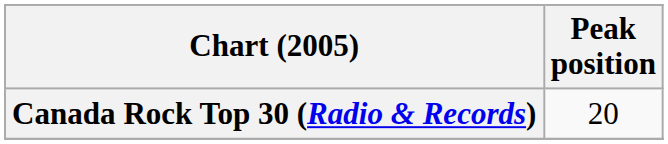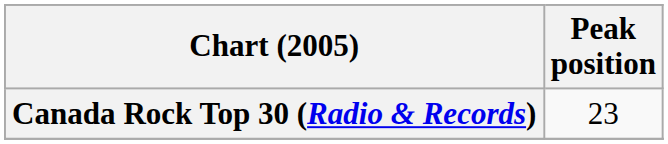Canada Rock Top 30 (Radio & Records) | Peak position: 20 -> 23
